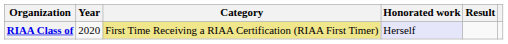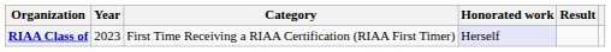RIAA Class of | Year: 2020 -> 2023
RIAA Class of | Category: khaki background -> no background
